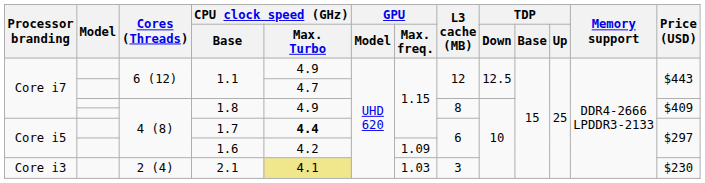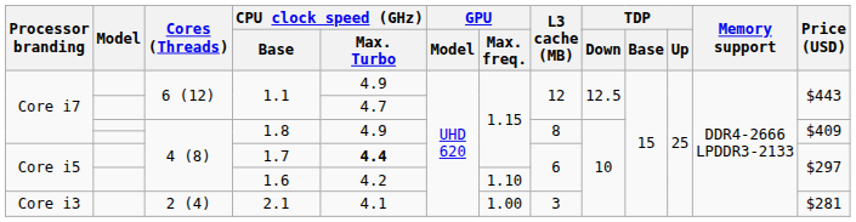1.6 | GPU / Max. freq.: 1.09 -> 1.10
2.1 | CPU clock speed (GHz) / Max. Turbo: khaki background -> no background
2.1 | GPU / Max. freq.: 1.03 -> 1.00
2.1 | Price (USD): $230 -> $281
